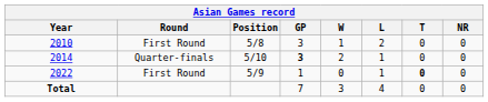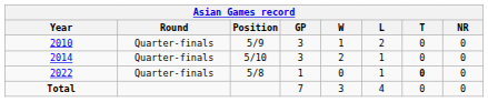2010 | Round: First Round -> Quarter-finals
2010 | Position: 5/8 -> 5/9
2014 | GP: bold -> normal
2022 | Round: First Round -> Quarter-finals
2022 | Position: 5/9 -> 5/8
